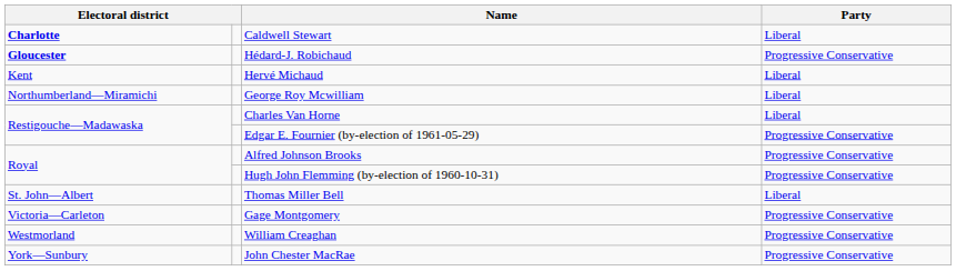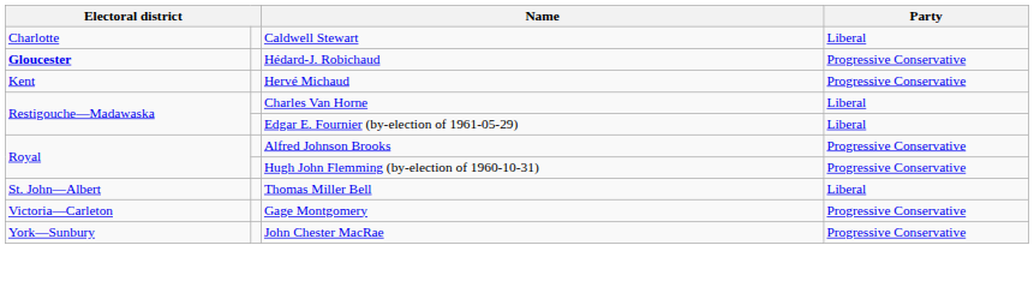Caldwell Stewart | column 1: bold -> normal
Hervé Michaud | Party: Liberal -> Progressive Conservative
- row: Northumberland—Miramichi | George Roy Mcwilliam | Liberal
Edgar E. Fournier (by-election of 1961-05-29) | Party: Progressive Conservative -> Liberal
- row: Westmorland | William Creaghan | Progressive Conservative
